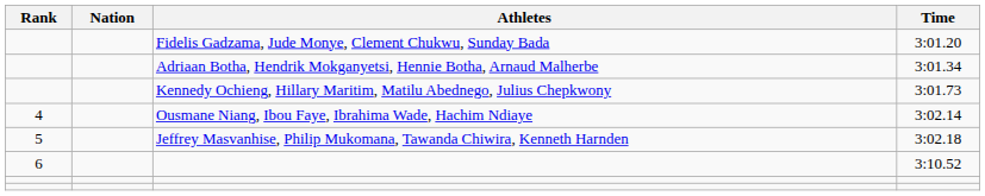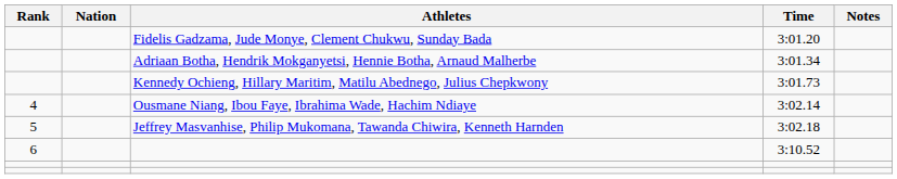+ column: Notes
